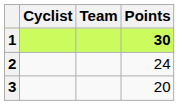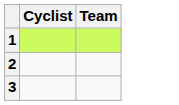- column: Points | 30 | 24 | 20
